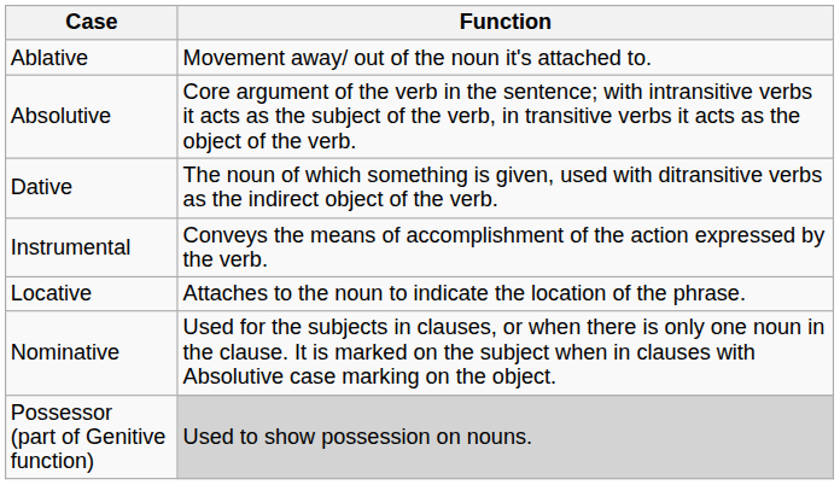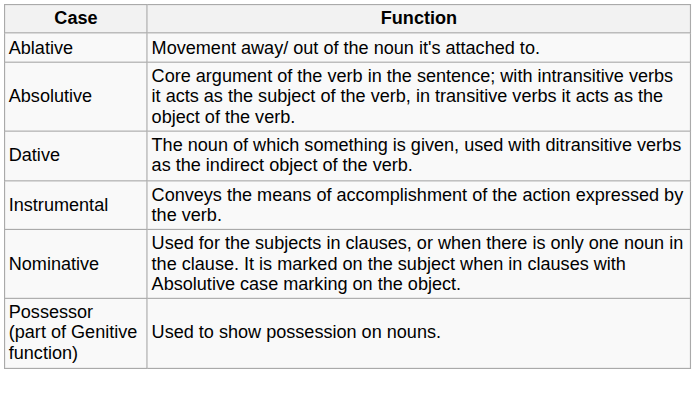- row: Locative | Attaches to the noun to indicate the location of the phrase.
Possessor (part of Genitive function) | Function: lightgrey background -> no background
